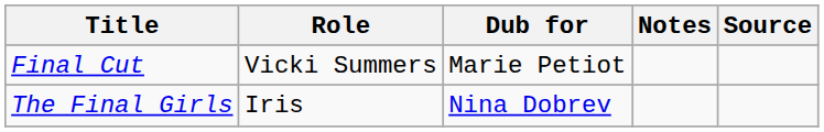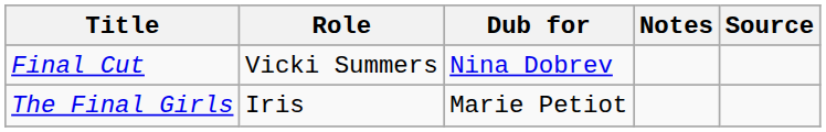Final Cut | Dub for: Marie Petiot -> Nina Dobrev
The Final Girls | Dub for: Nina Dobrev -> Marie Petiot
